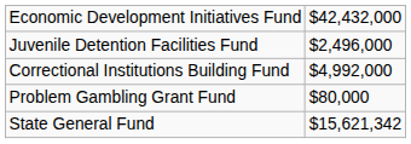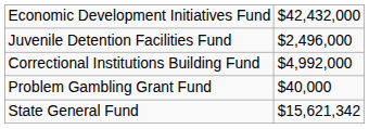Problem Gambling Grant Fund | column 2: $80,000 -> $40,000
